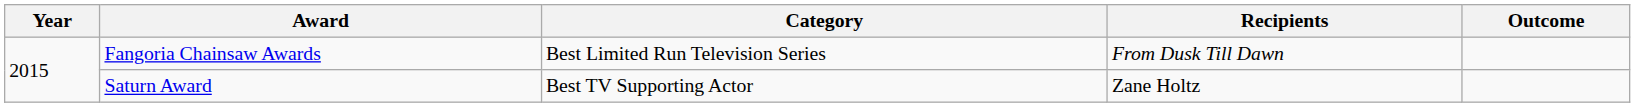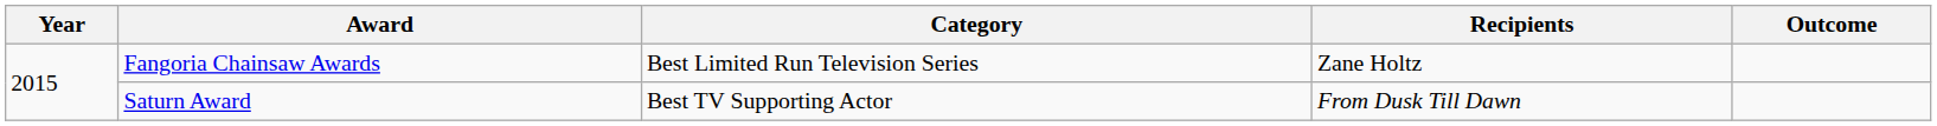Fangoria Chainsaw Awards | Recipients: From Dusk Till Dawn -> Zane Holtz
Saturn Award | Recipients: Zane Holtz -> From Dusk Till Dawn
